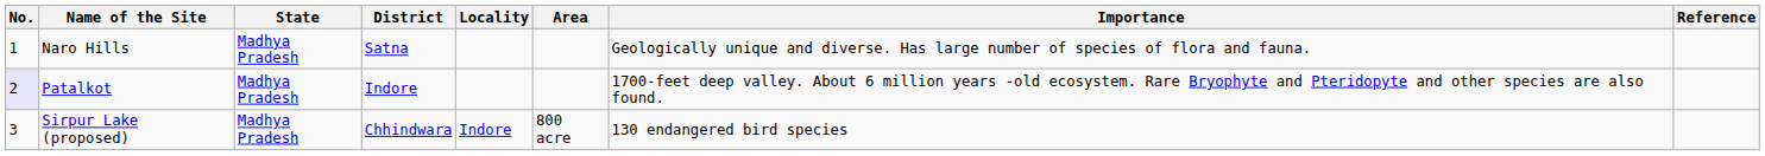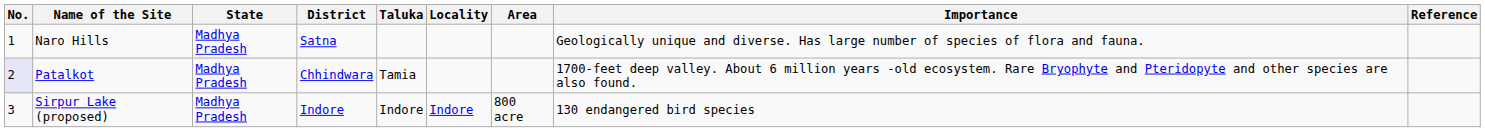+ column: Taluka | Tamia | Indore
Patalkot | District: Indore -> Chhindwara
Sirpur Lake (proposed) | District: Chhindwara -> Indore
